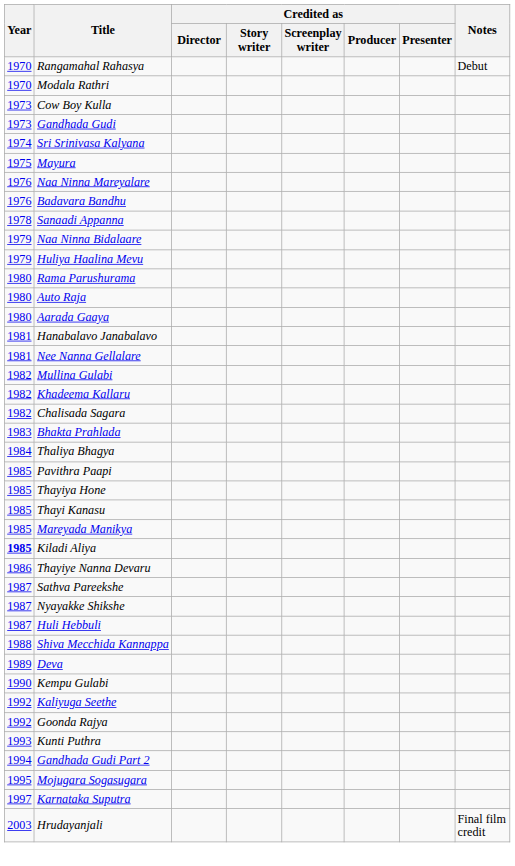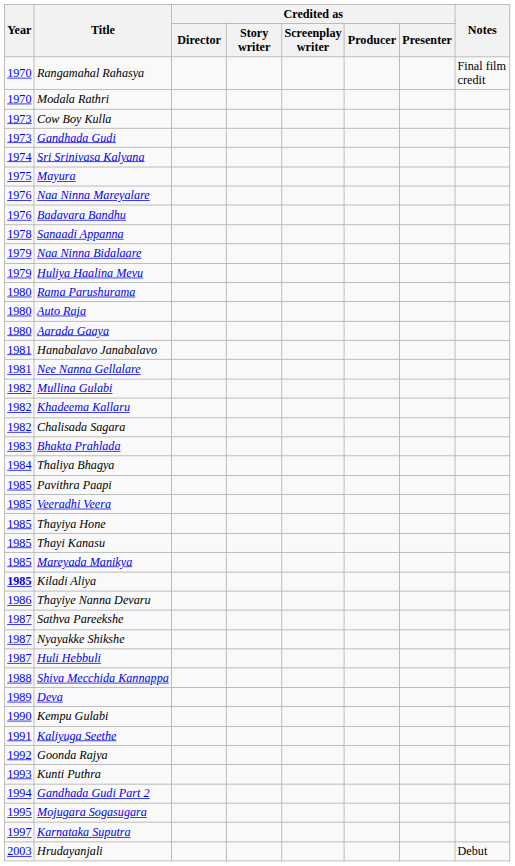Rangamahal Rahasya | Notes: Debut -> Final film credit
+ row: 1985 | Veeradhi Veera
Kaliyuga Seethe | Year: 1992 -> 1991
Hrudayanjali | Notes: Final film credit -> Debut
